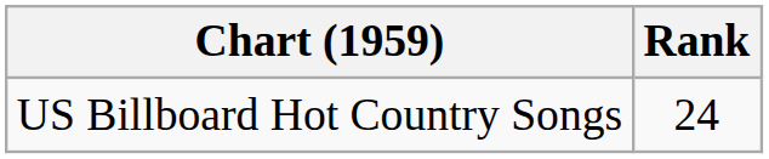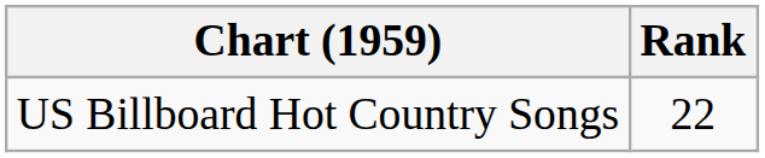US Billboard Hot Country Songs | Rank: 24 -> 22
